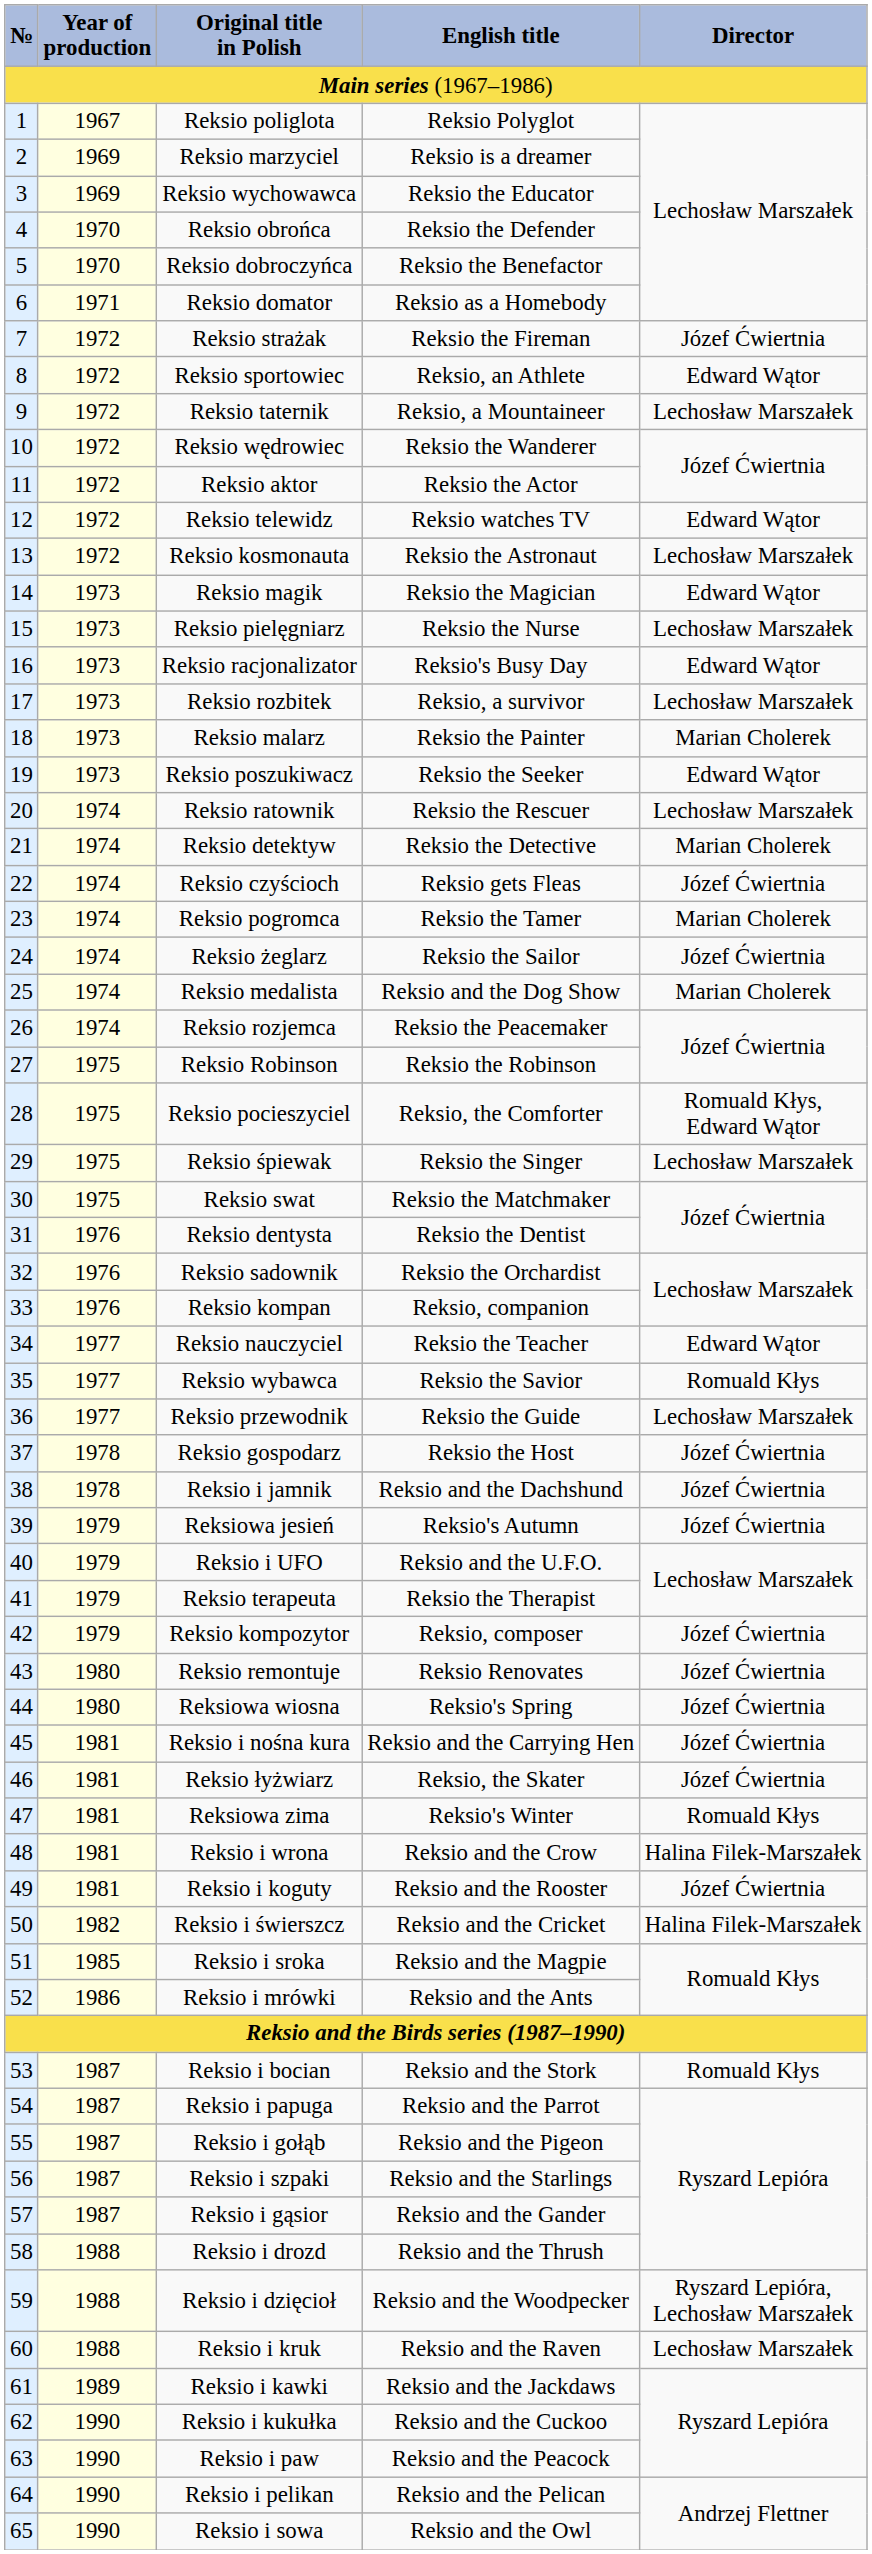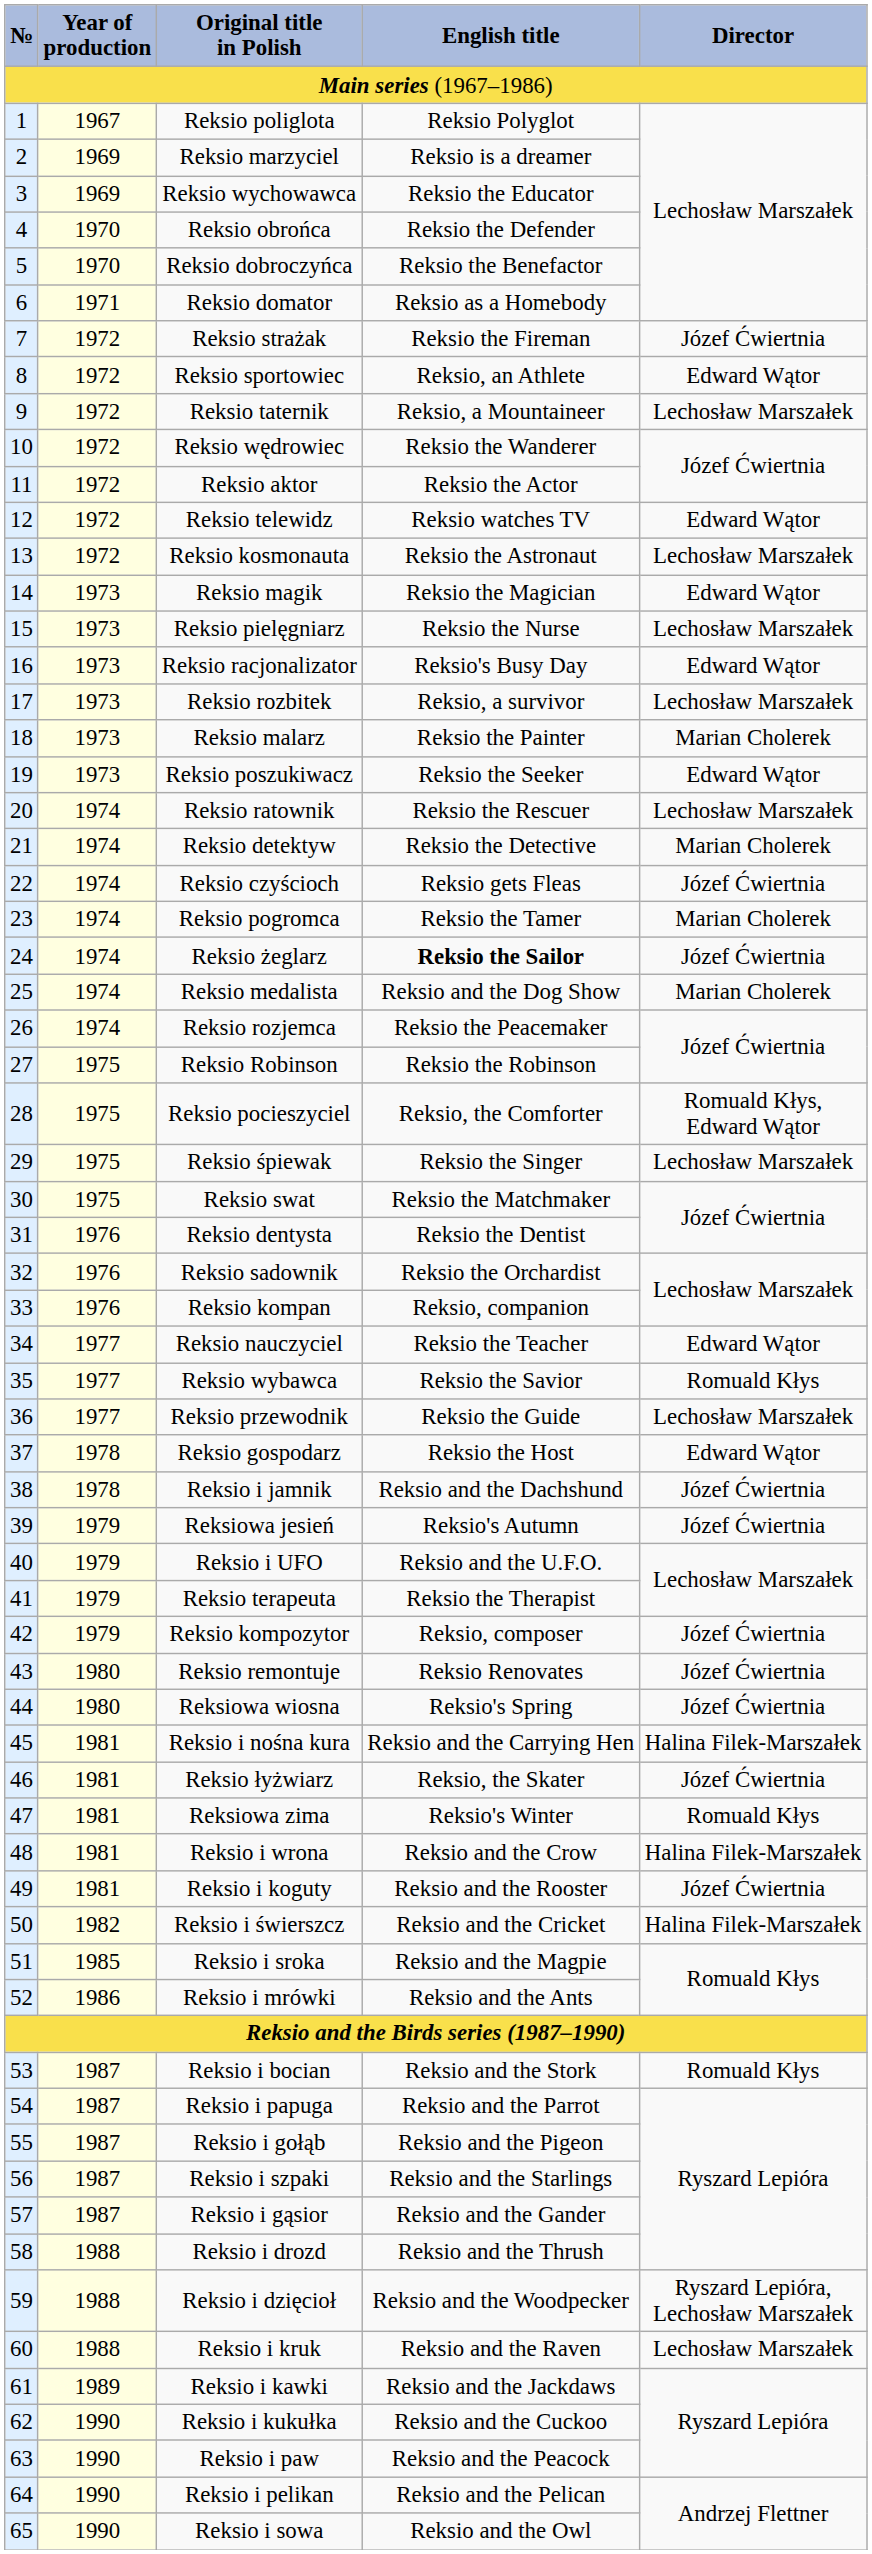Reksio żeglarz | English title: normal -> bold
Reksio gospodarz | Director: Józef Ćwiertnia -> Edward Wątor
Reksio i nośna kura | Director: Józef Ćwiertnia -> Halina Filek-Marszałek
